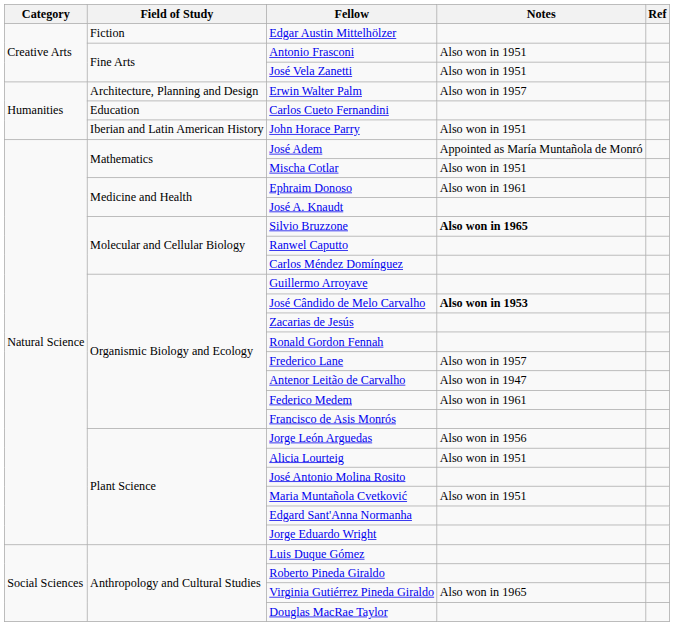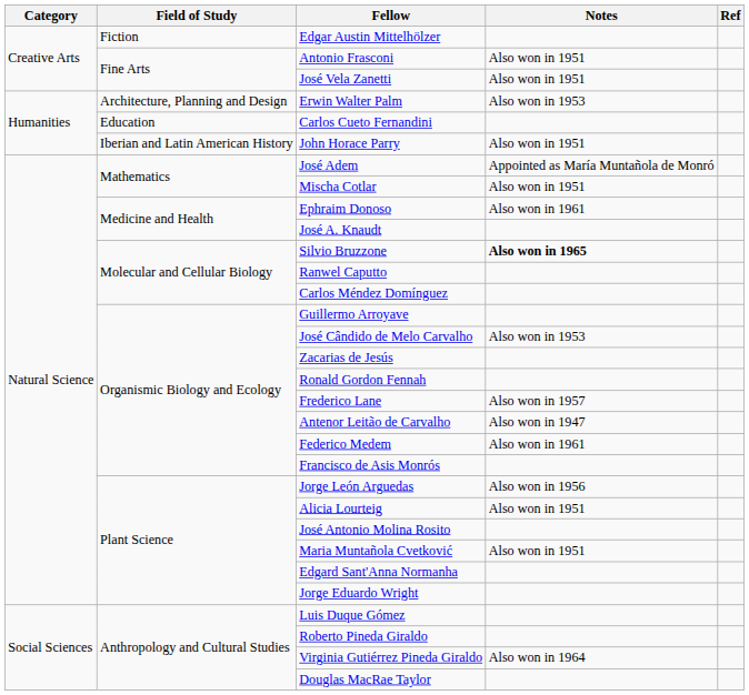Erwin Walter Palm | Notes: Also won in 1957 -> Also won in 1953
José Cândido de Melo Carvalho | Notes: bold -> normal
Virginia Gutiérrez Pineda Giraldo | Notes: Also won in 1965 -> Also won in 1964
